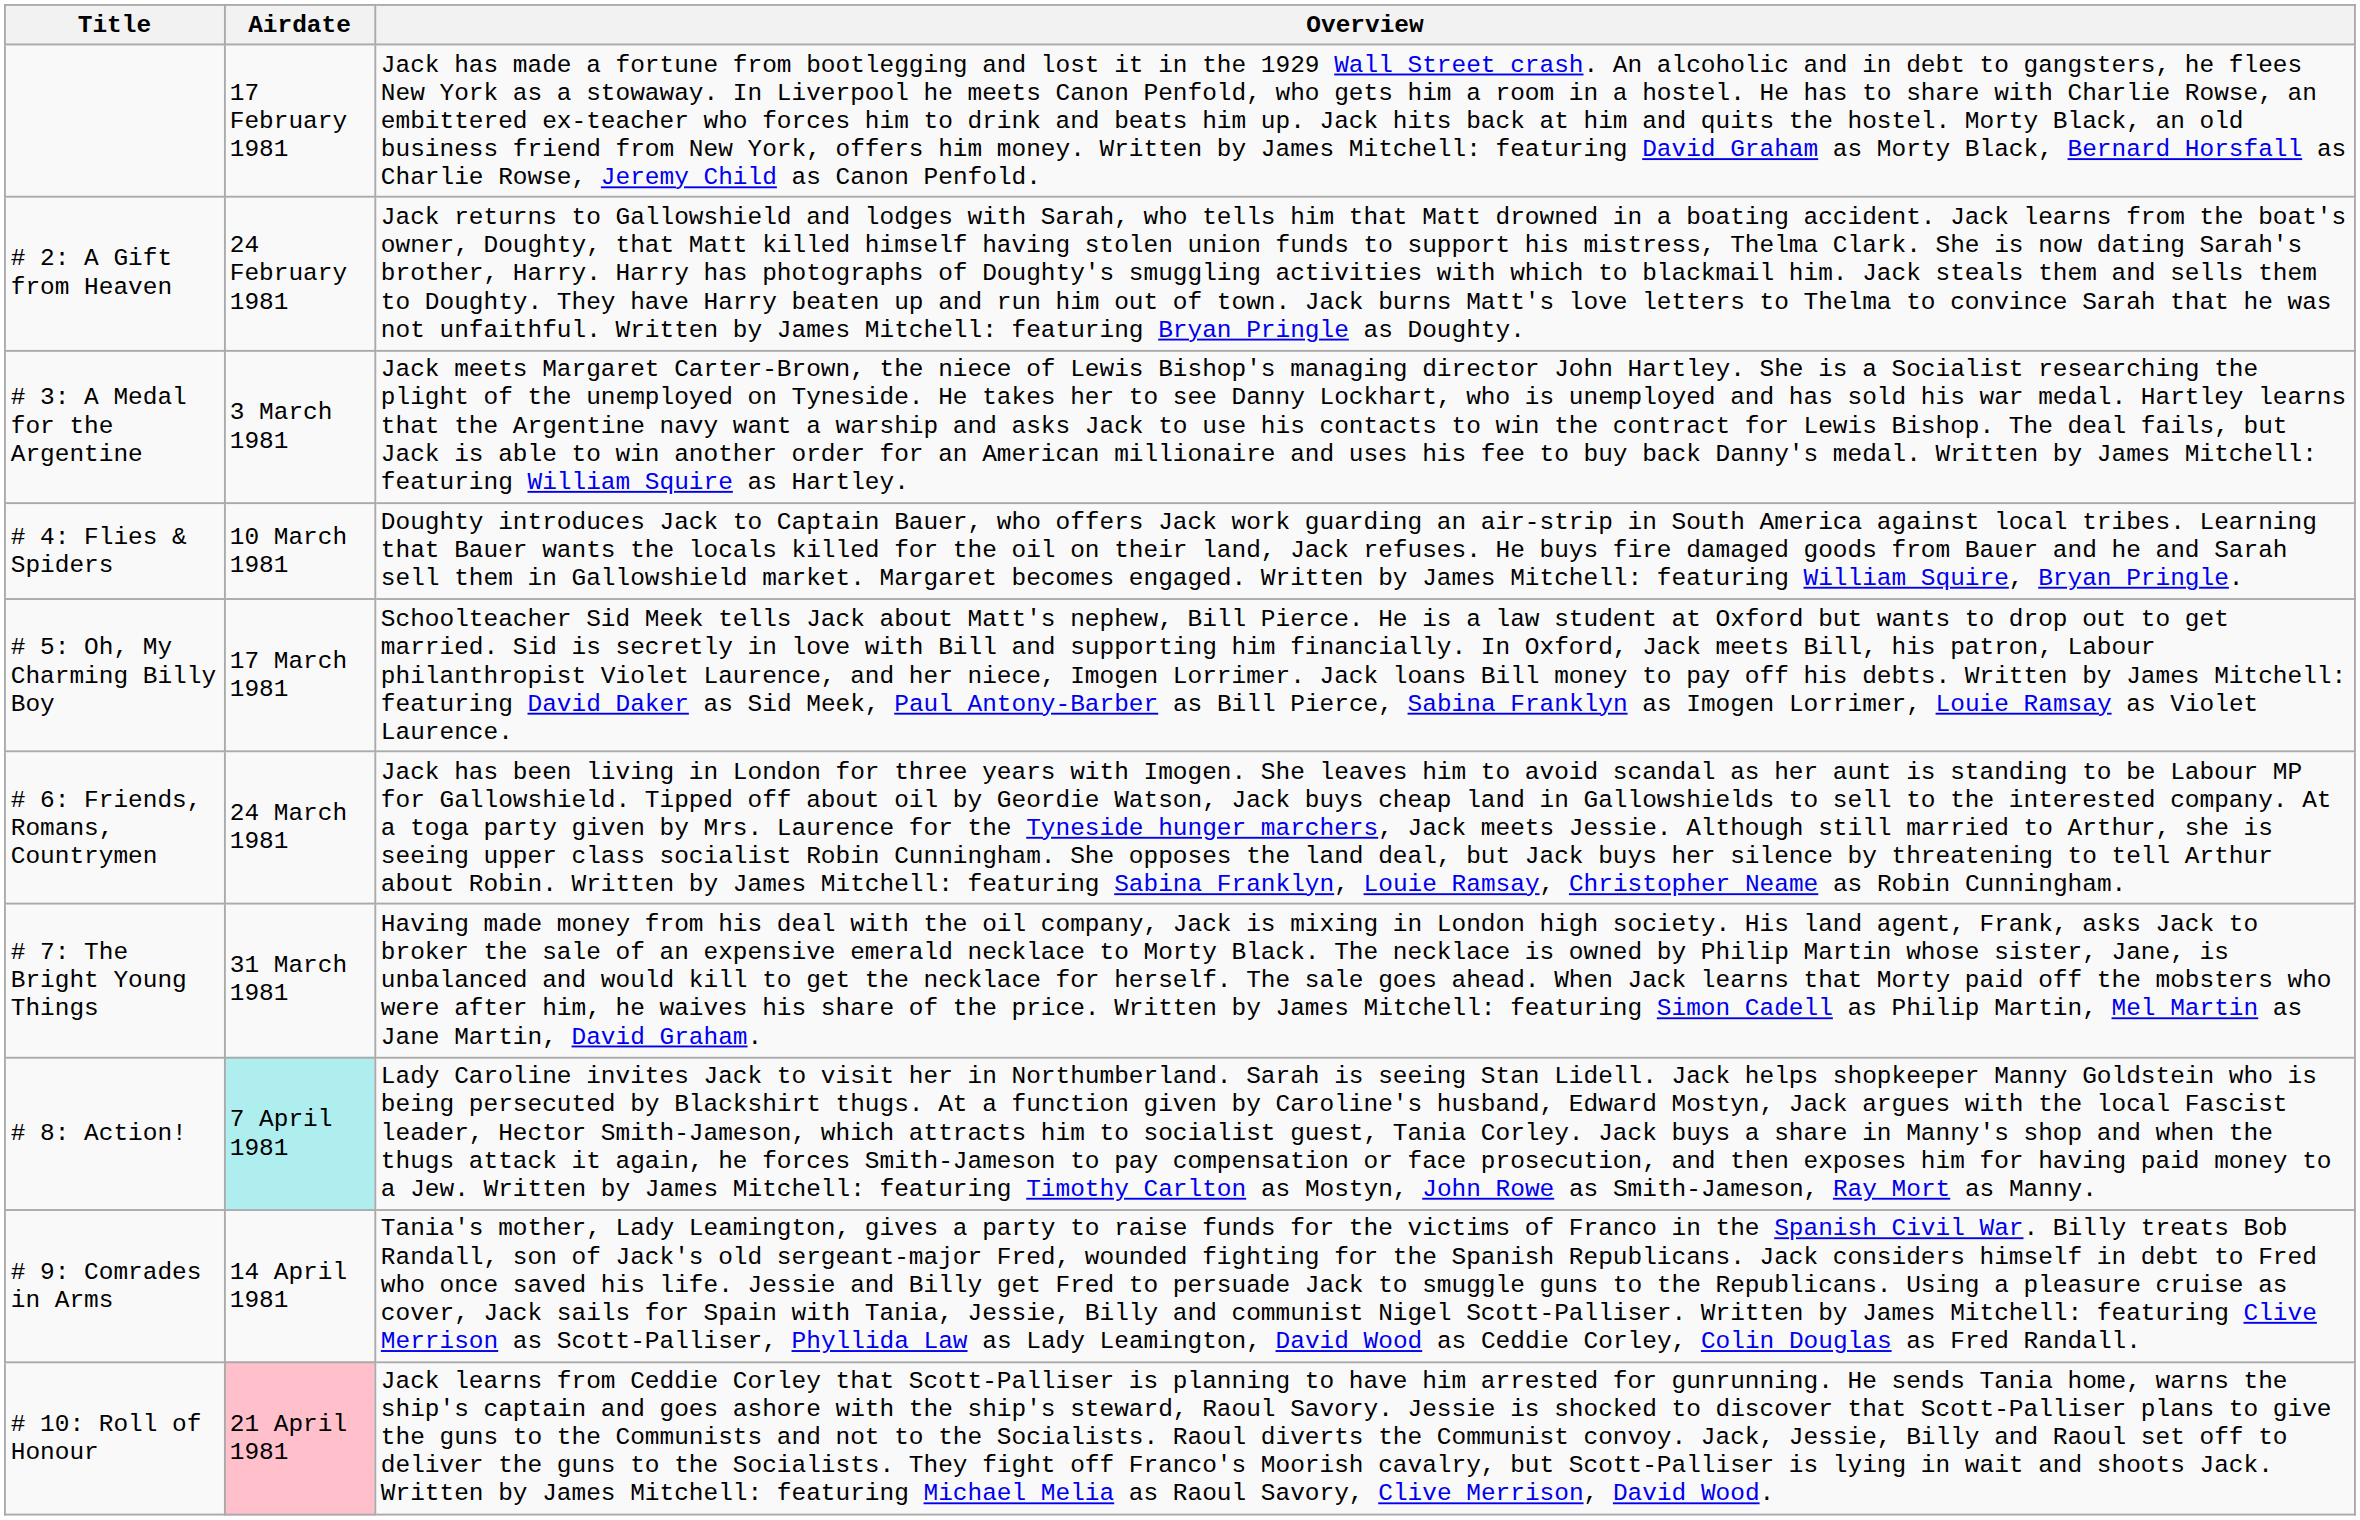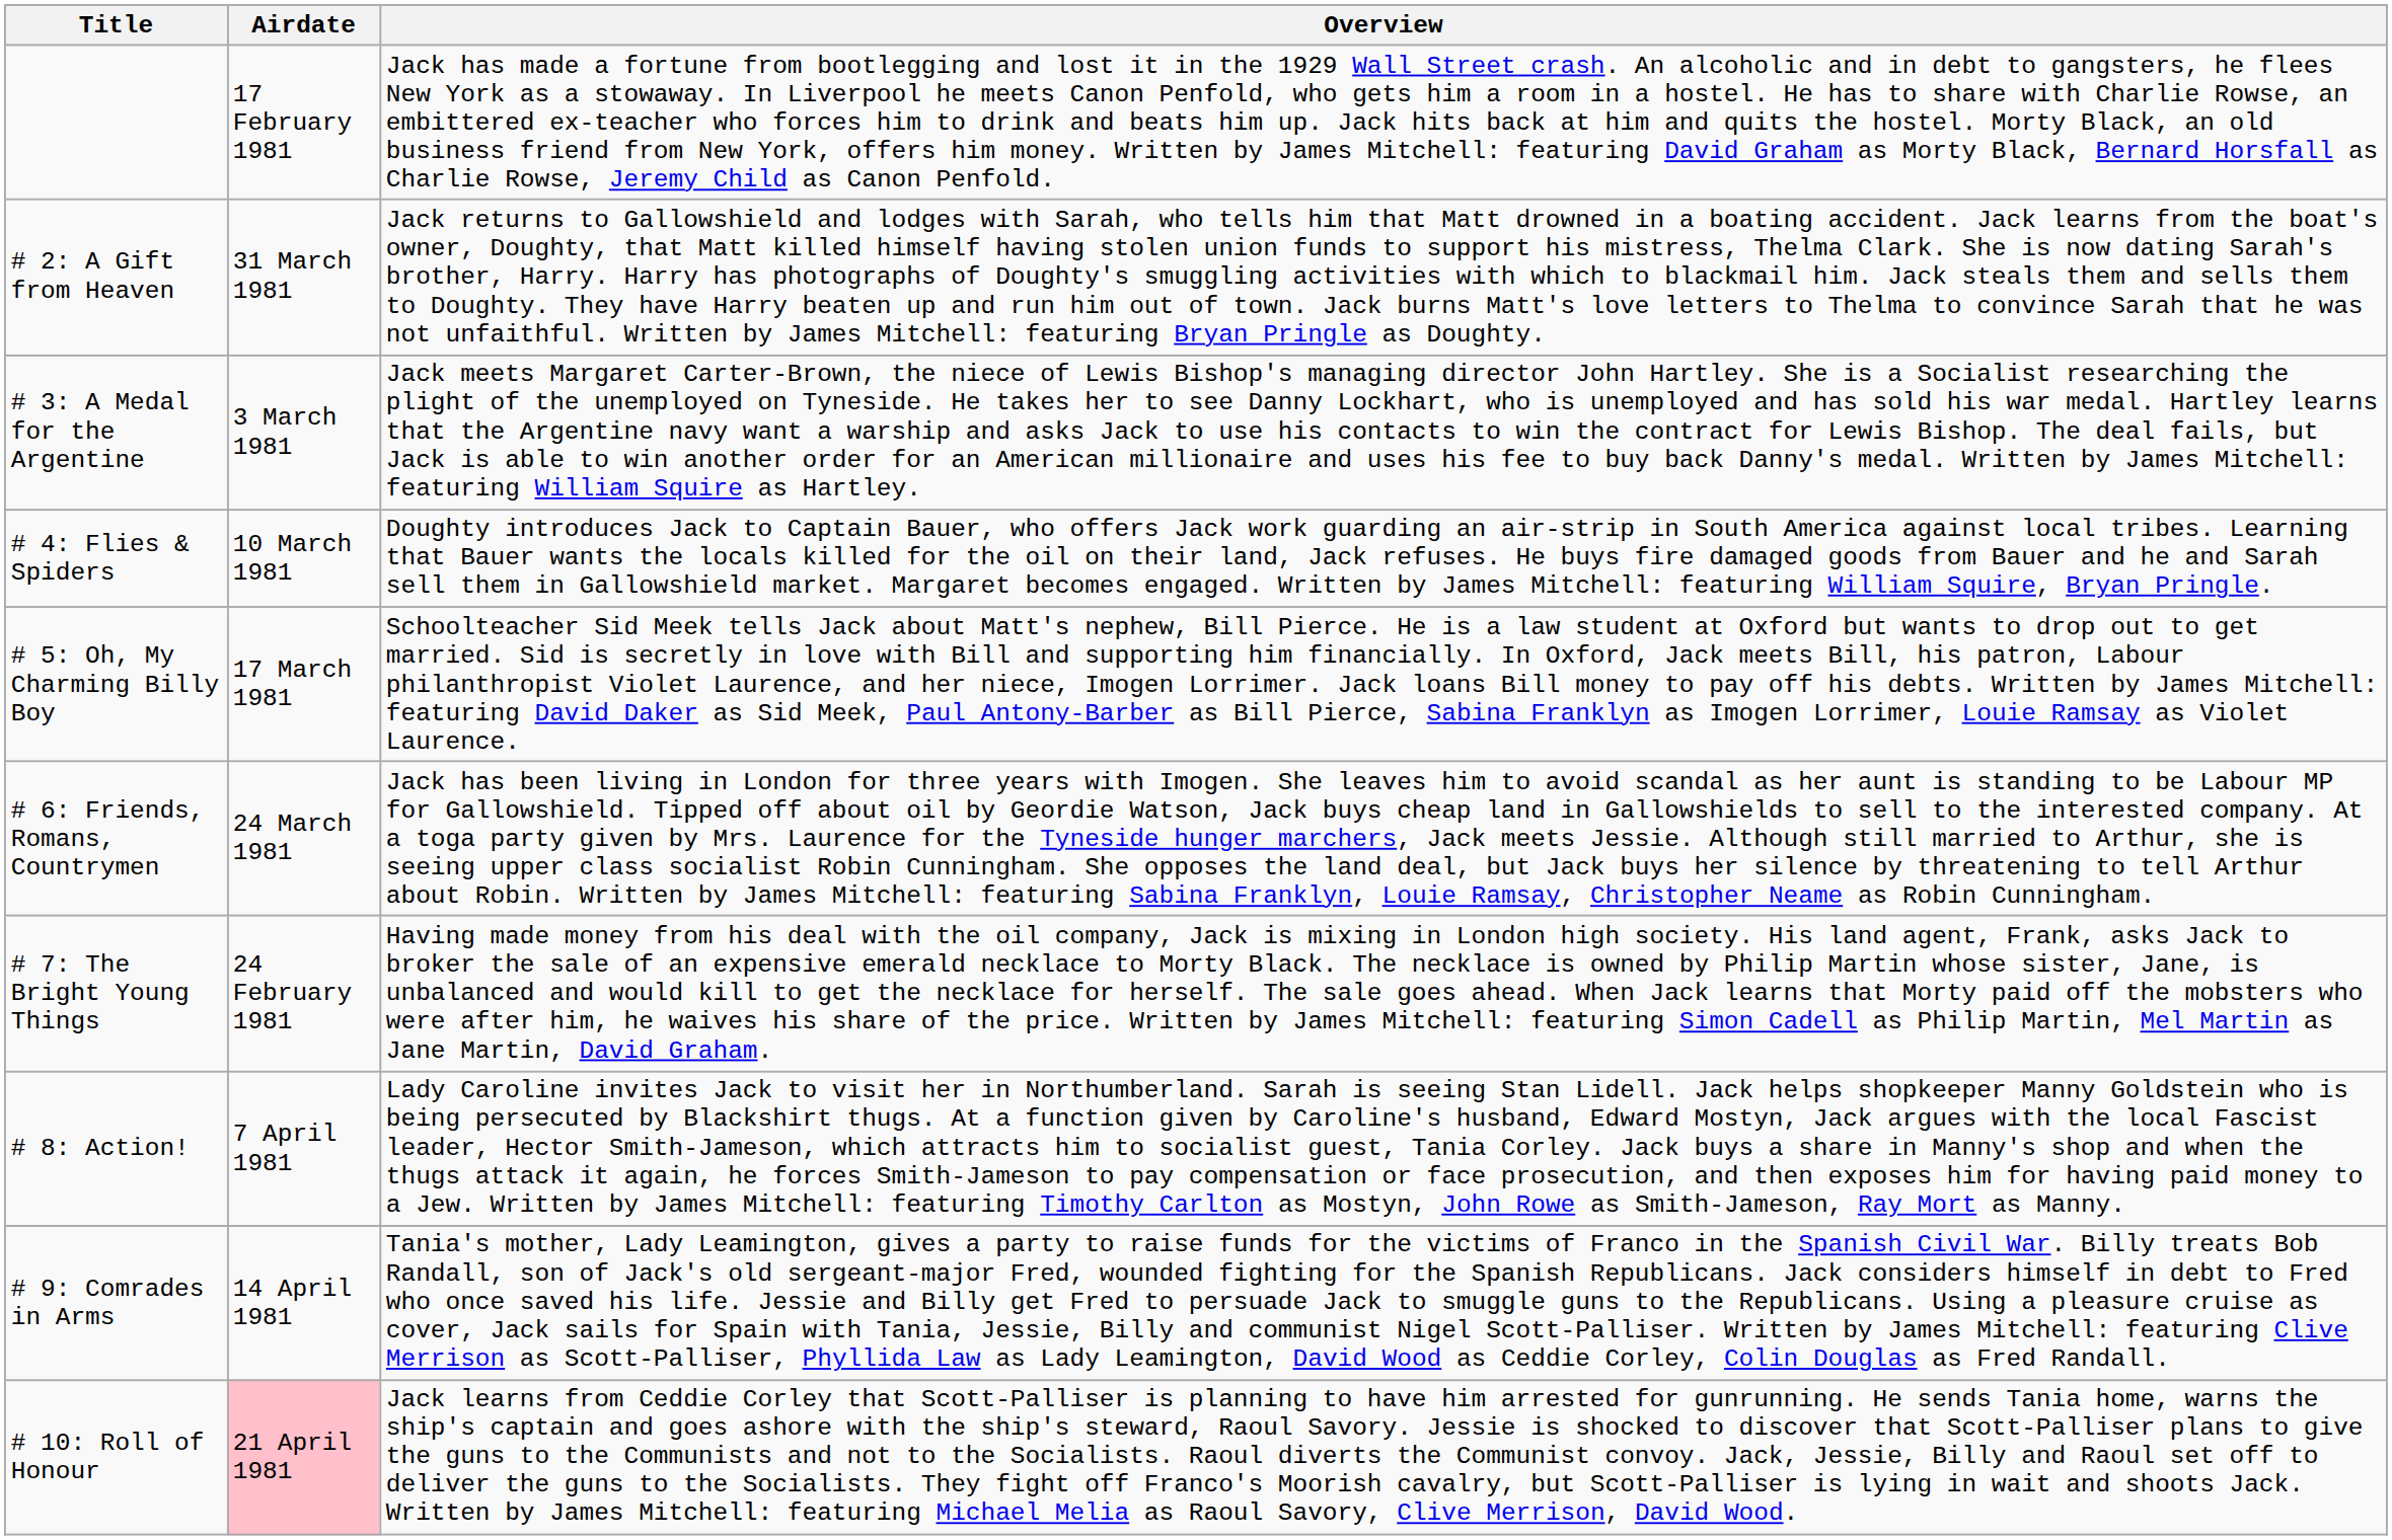# 2: A Gift from Heaven | Airdate: 24 February 1981 -> 31 March 1981
# 7: The Bright Young Things | Airdate: 31 March 1981 -> 24 February 1981
# 8: Action! | Airdate: paleturquoise background -> no background
